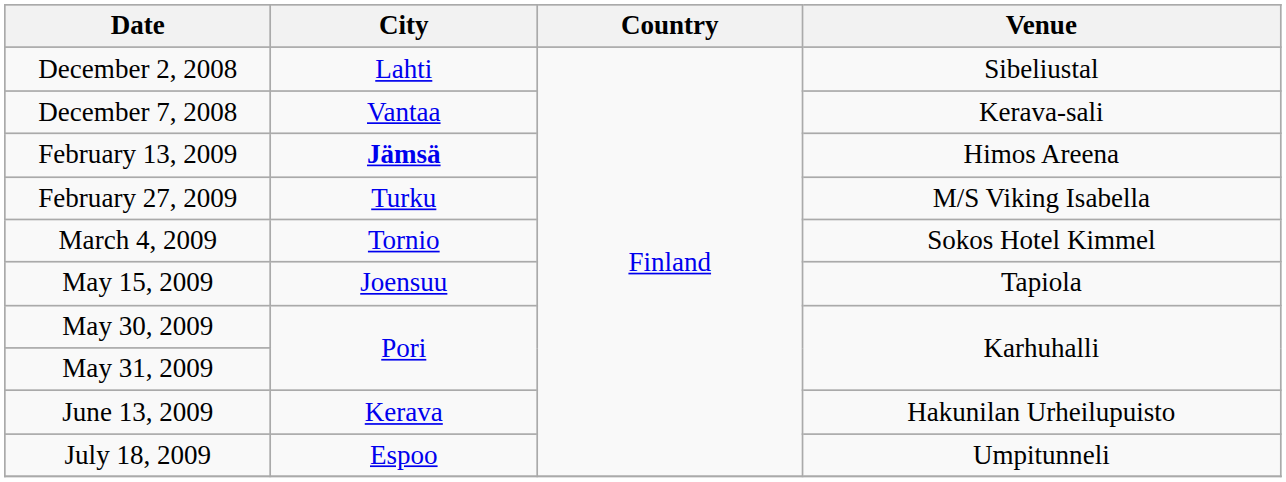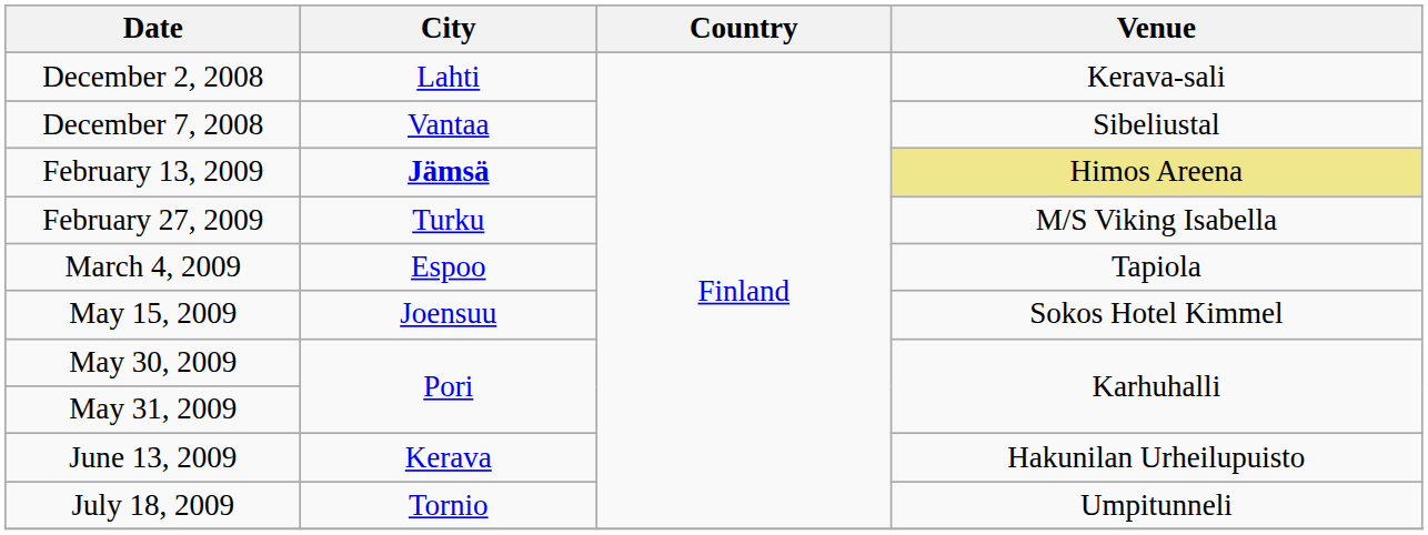December 2, 2008 | Venue: Sibeliustal -> Kerava-sali
December 7, 2008 | Venue: Kerava-sali -> Sibeliustal
February 13, 2009 | Venue: no background -> khaki background
March 4, 2009 | City: Tornio -> Espoo
March 4, 2009 | Venue: Sokos Hotel Kimmel -> Tapiola
May 15, 2009 | Venue: Tapiola -> Sokos Hotel Kimmel
July 18, 2009 | City: Espoo -> Tornio
